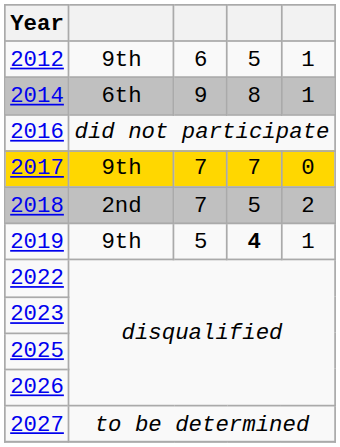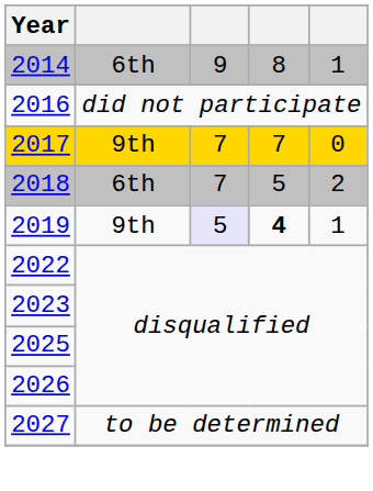- row: 2012 | 9th | 6 | 5 | 1
2018 | column 2: 2nd -> 6th
2019 | column 3: no background -> lavender background
